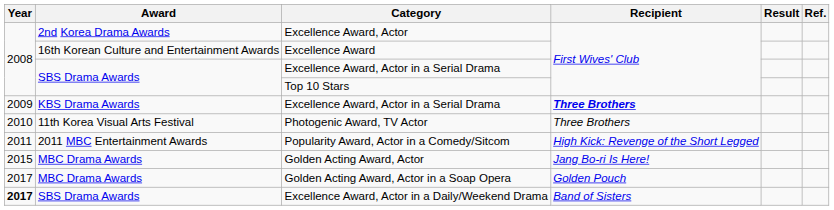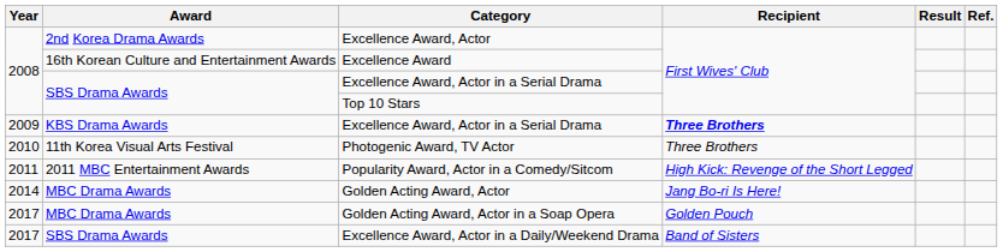Golden Acting Award, Actor | Year: 2015 -> 2014
Excellence Award, Actor in a Daily/Weekend Drama | Year: bold -> normal
